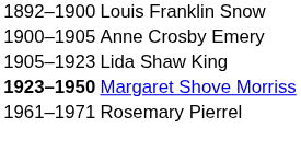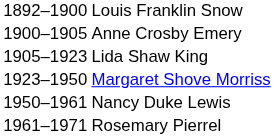Margaret Shove Morriss | column 1: bold -> normal
+ row: 1950–1961 | Nancy Duke Lewis
